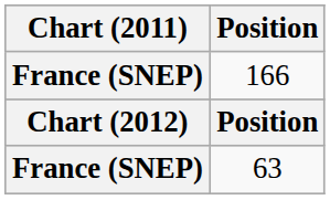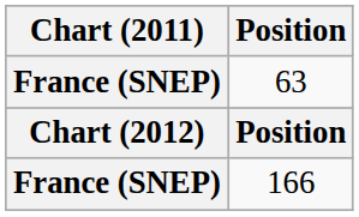rows swapped: 63 <-> 166
